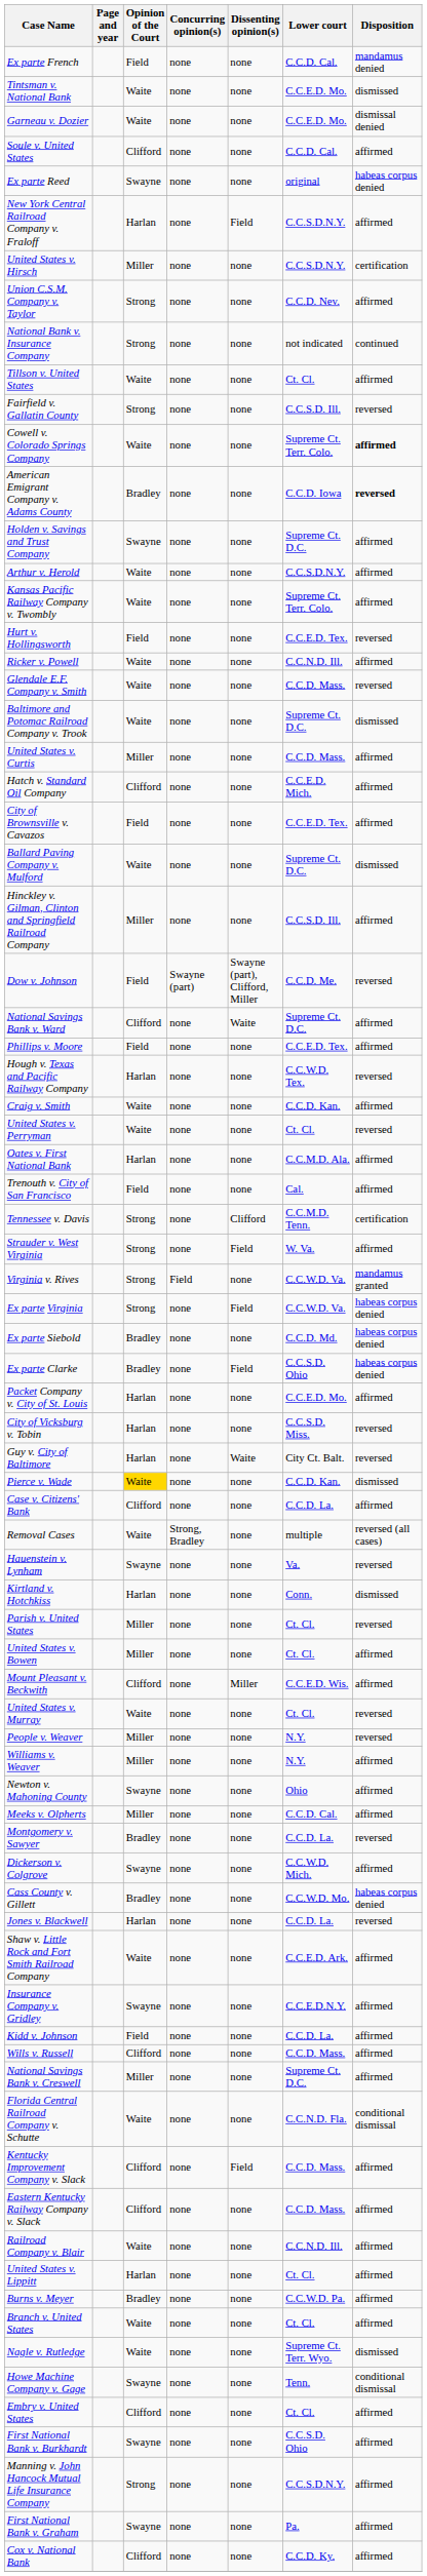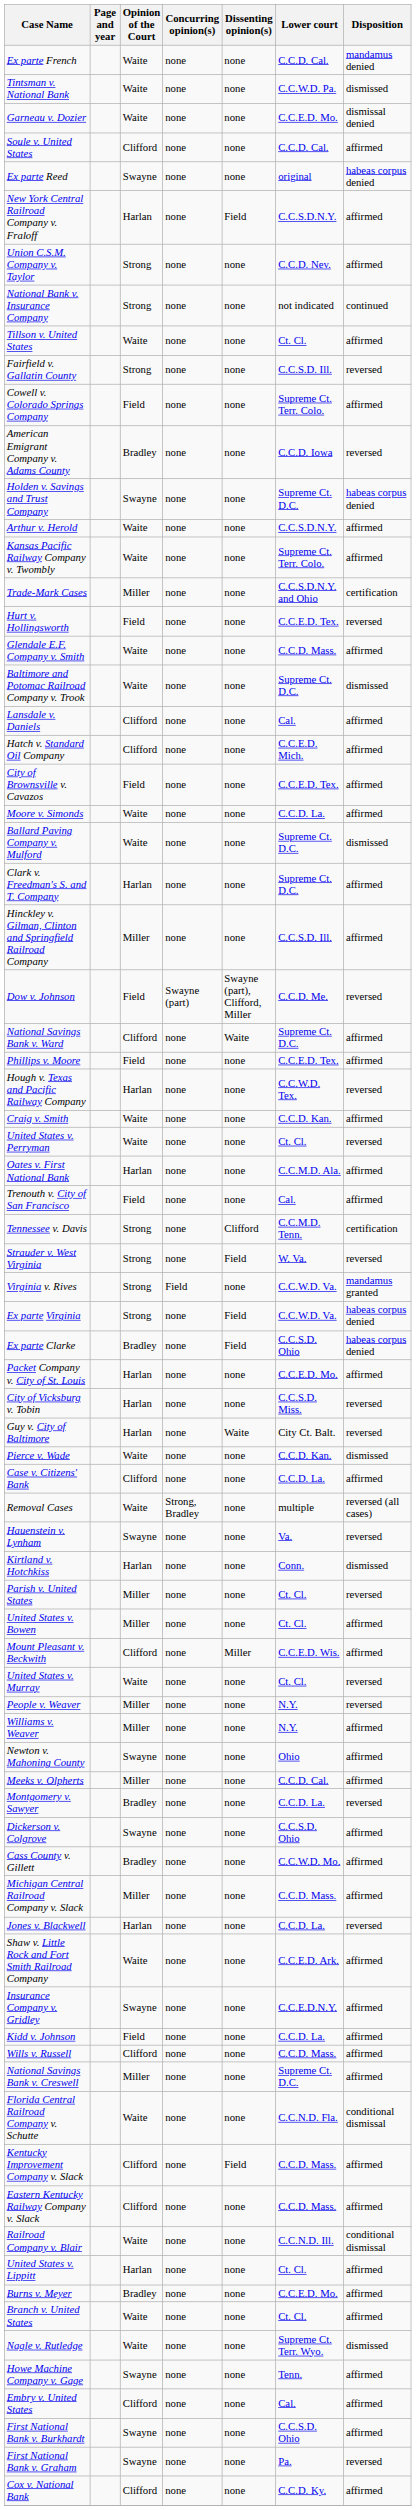Ex parte French | Opinion of the Court: Field -> Waite
Tintsman v. National Bank | Lower court: C.C.E.D. Mo. -> C.C.W.D. Pa.
- row: United States v. Hirsch | Miller | none | none | C.C.S.D.N.Y. | certification
Cowell v. Colorado Springs Company | Opinion of the Court: Waite -> Field
Cowell v. Colorado Springs Company | Disposition: bold -> normal
American Emigrant Company v. Adams County | Disposition: bold -> normal
Holden v. Savings and Trust Company | Disposition: affirmed -> habeas corpus denied
+ row: Trade-Mark Cases | Miller | none | none | C.C.S.D.N.Y. and Ohio | certification
- row: Ricker v. Powell | Waite | none | none | C.C.N.D. Ill. | affirmed
Glendale E.F. Company v. Smith | Disposition: reversed -> affirmed
+ row: Lansdale v. Daniels | Clifford | none | none | Cal. | affirmed
- row: United States v. Curtis | Miller | none | none | C.C.D. Mass. | affirmed
+ row: Moore v. Simonds | Waite | none | none | C.C.D. La. | affirmed
+ row: Clark v. Freedman's S. and T. Company | Harlan | none | none | Supreme Ct. D.C. | affirmed
Strauder v. West Virginia | Disposition: affirmed -> reversed
- row: Ex parte Siebold | Bradley | none | none | C.C.D. Md. | habeas corpus denied
Pierce v. Wade | Opinion of the Court: gold background -> no background
Dickerson v. Colgrove | Lower court: C.C.W.D. Mich. -> C.C.S.D. Ohio
Cass County v. Gillett | Disposition: habeas corpus denied -> affirmed
+ row: Michigan Central Railroad Company v. Slack | Miller | none | none | C.C.D. Mass. | affirmed
Railroad Company v. Blair | Disposition: affirmed -> conditional dismissal
Burns v. Meyer | Lower court: C.C.W.D. Pa. -> C.C.E.D. Mo.
Howe Machine Company v. Gage | Disposition: conditional dismissal -> affirmed
Embry v. United States | Lower court: Ct. Cl. -> Cal.
- row: Manning v. John Hancock Mutual Life Insurance Company | Strong | none | none | C.C.S.D.N.Y. | affirmed
First National Bank v. Graham | Disposition: affirmed -> reversed
